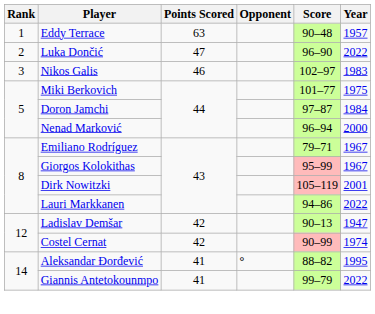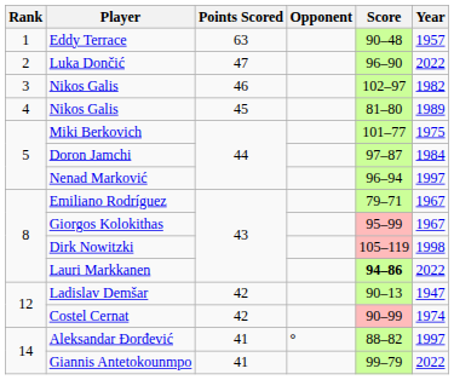3 / Nikos Galis | Year: 1983 -> 1982
+ row: 4 | Nikos Galis | 45 | 81–80 | 1989
Nenad Marković | Year: 2000 -> 1997
Dirk Nowitzki | Year: 2001 -> 1998
Lauri Markkanen | Score: normal -> bold
Aleksandar Đorđević | Year: 1995 -> 1997
